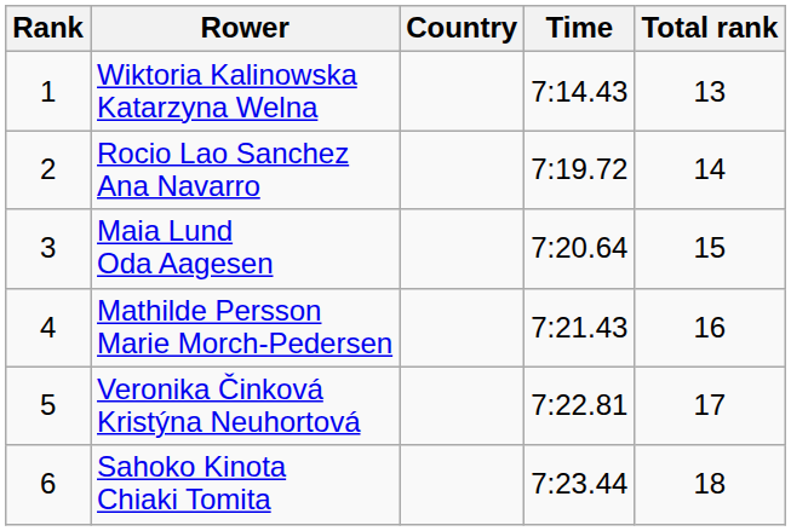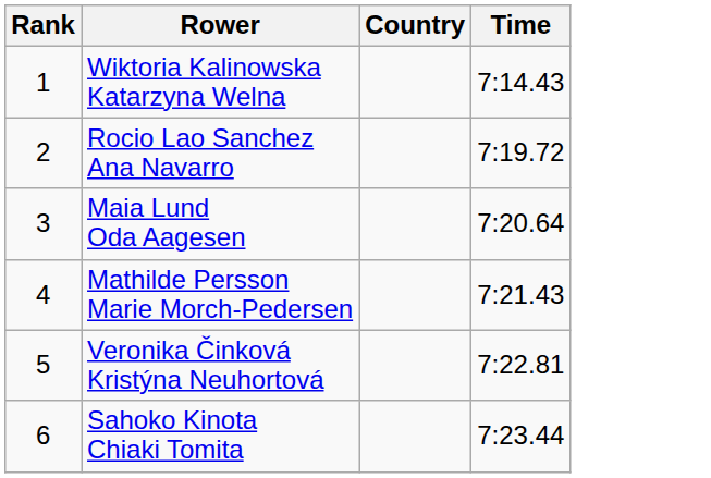- column: Total rank | 13 | 14 | 15 | 16 | 17 | 18
